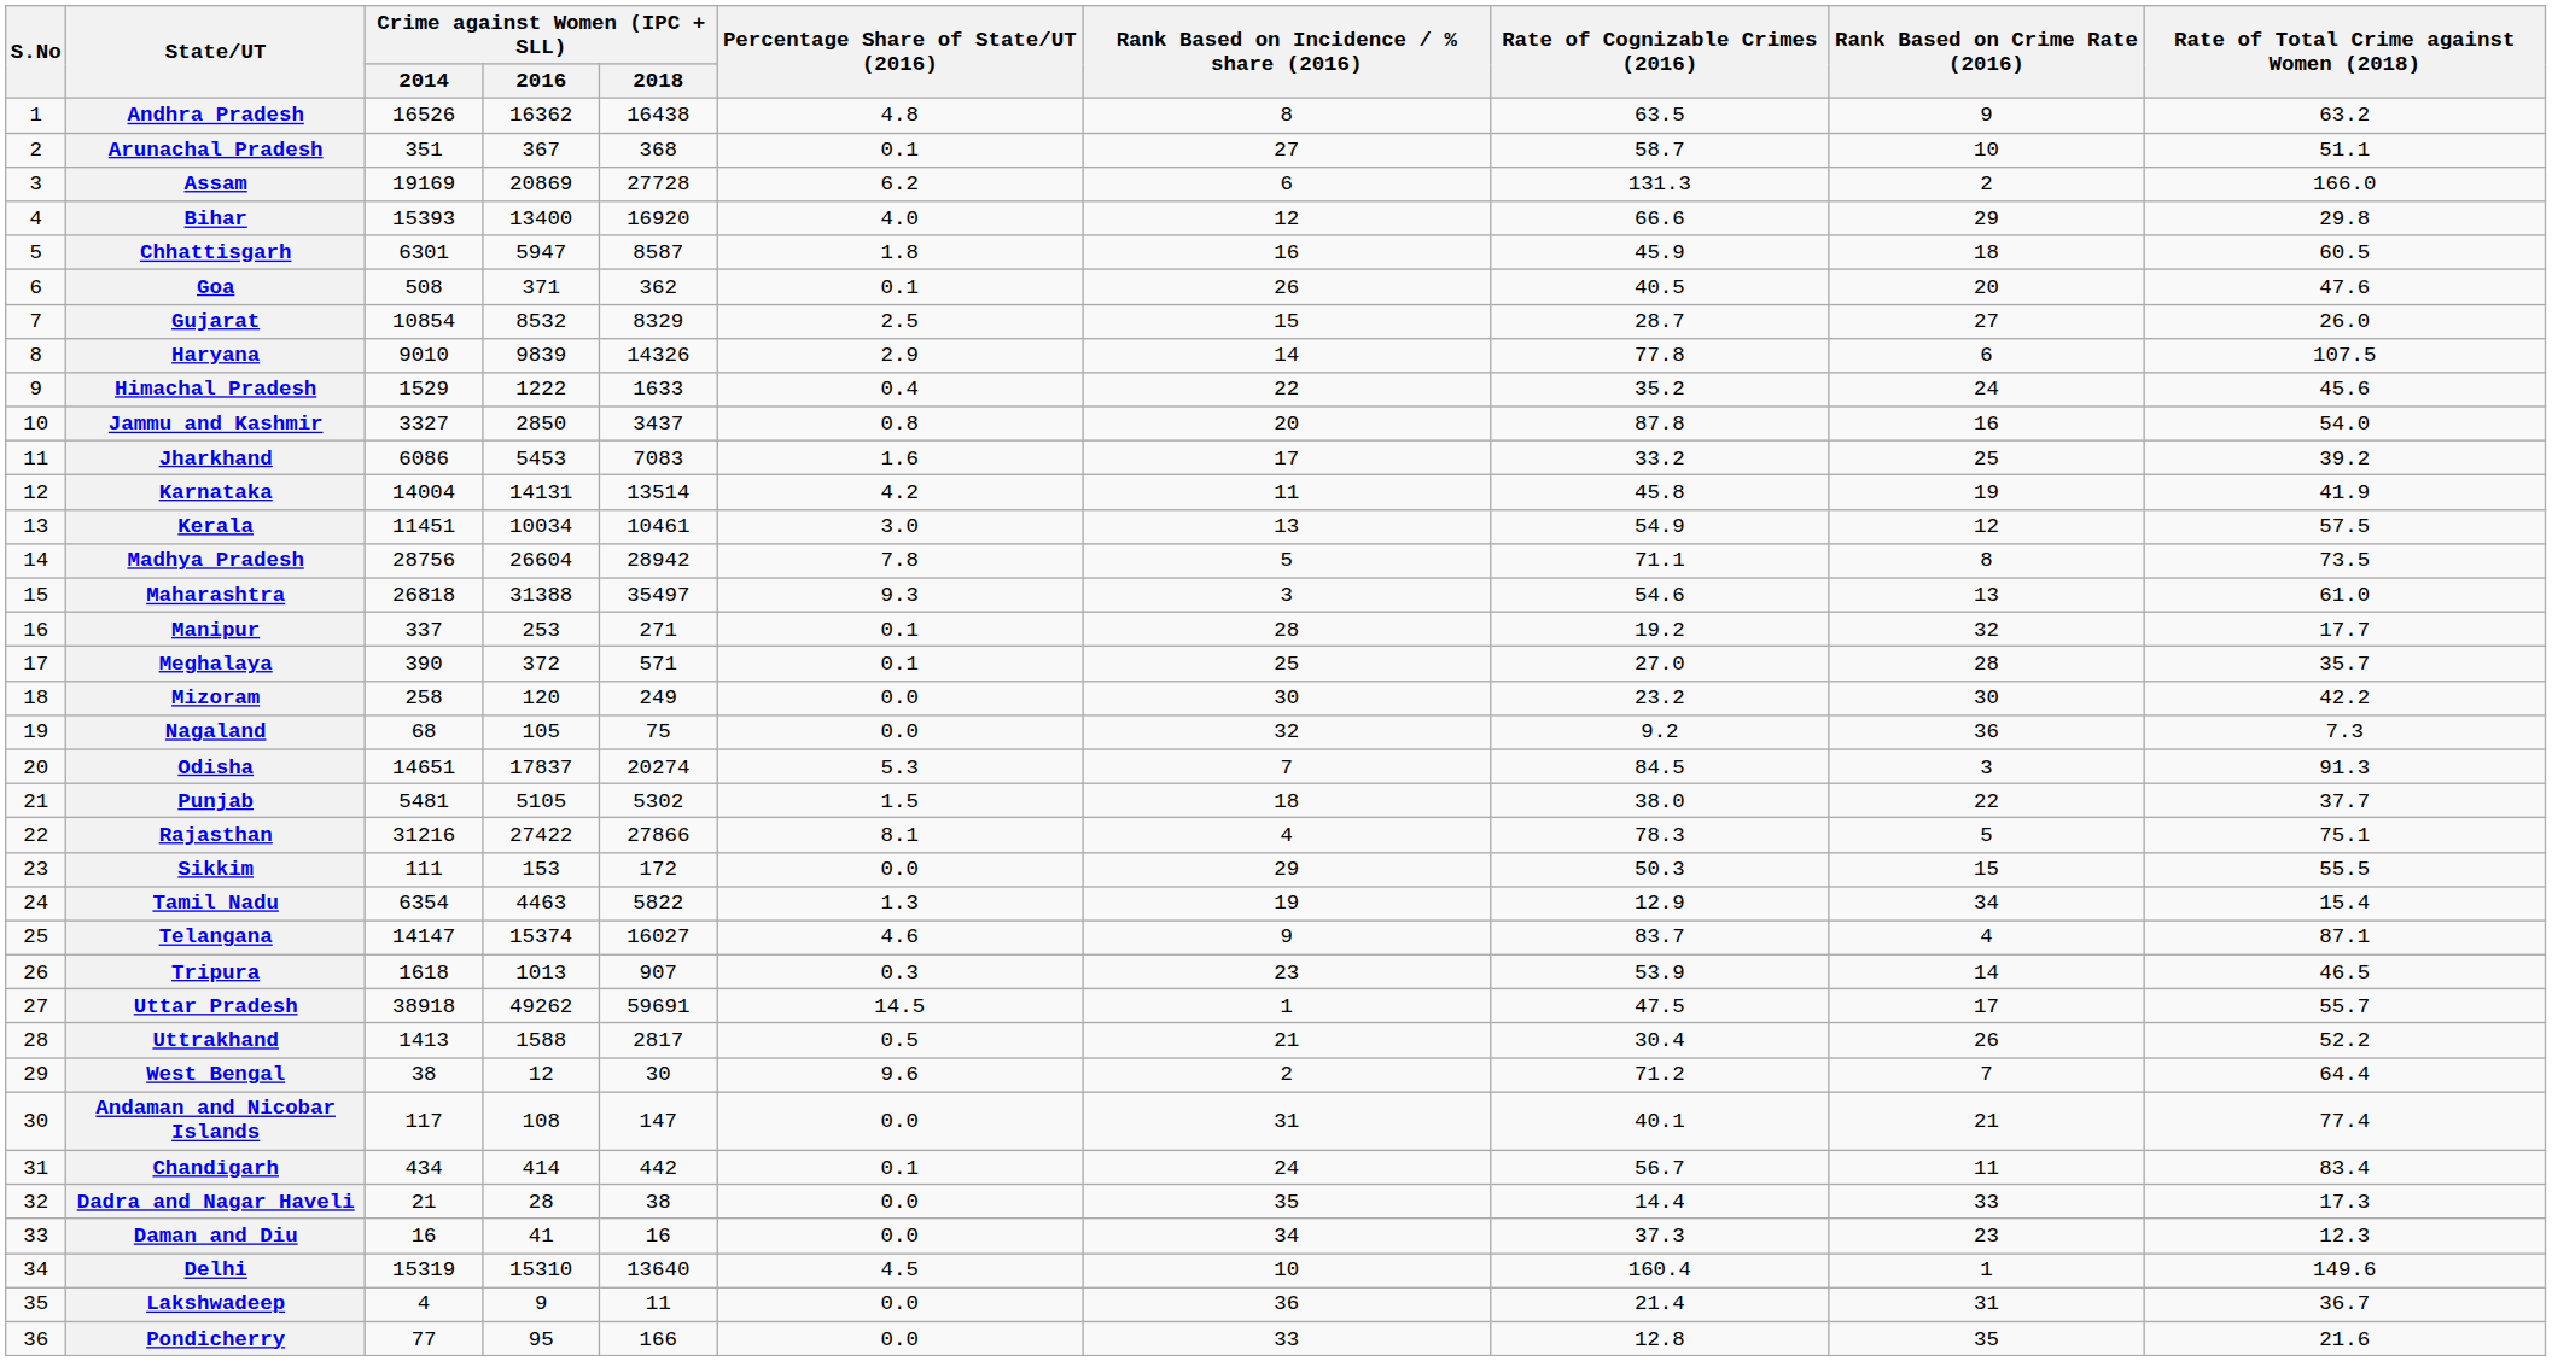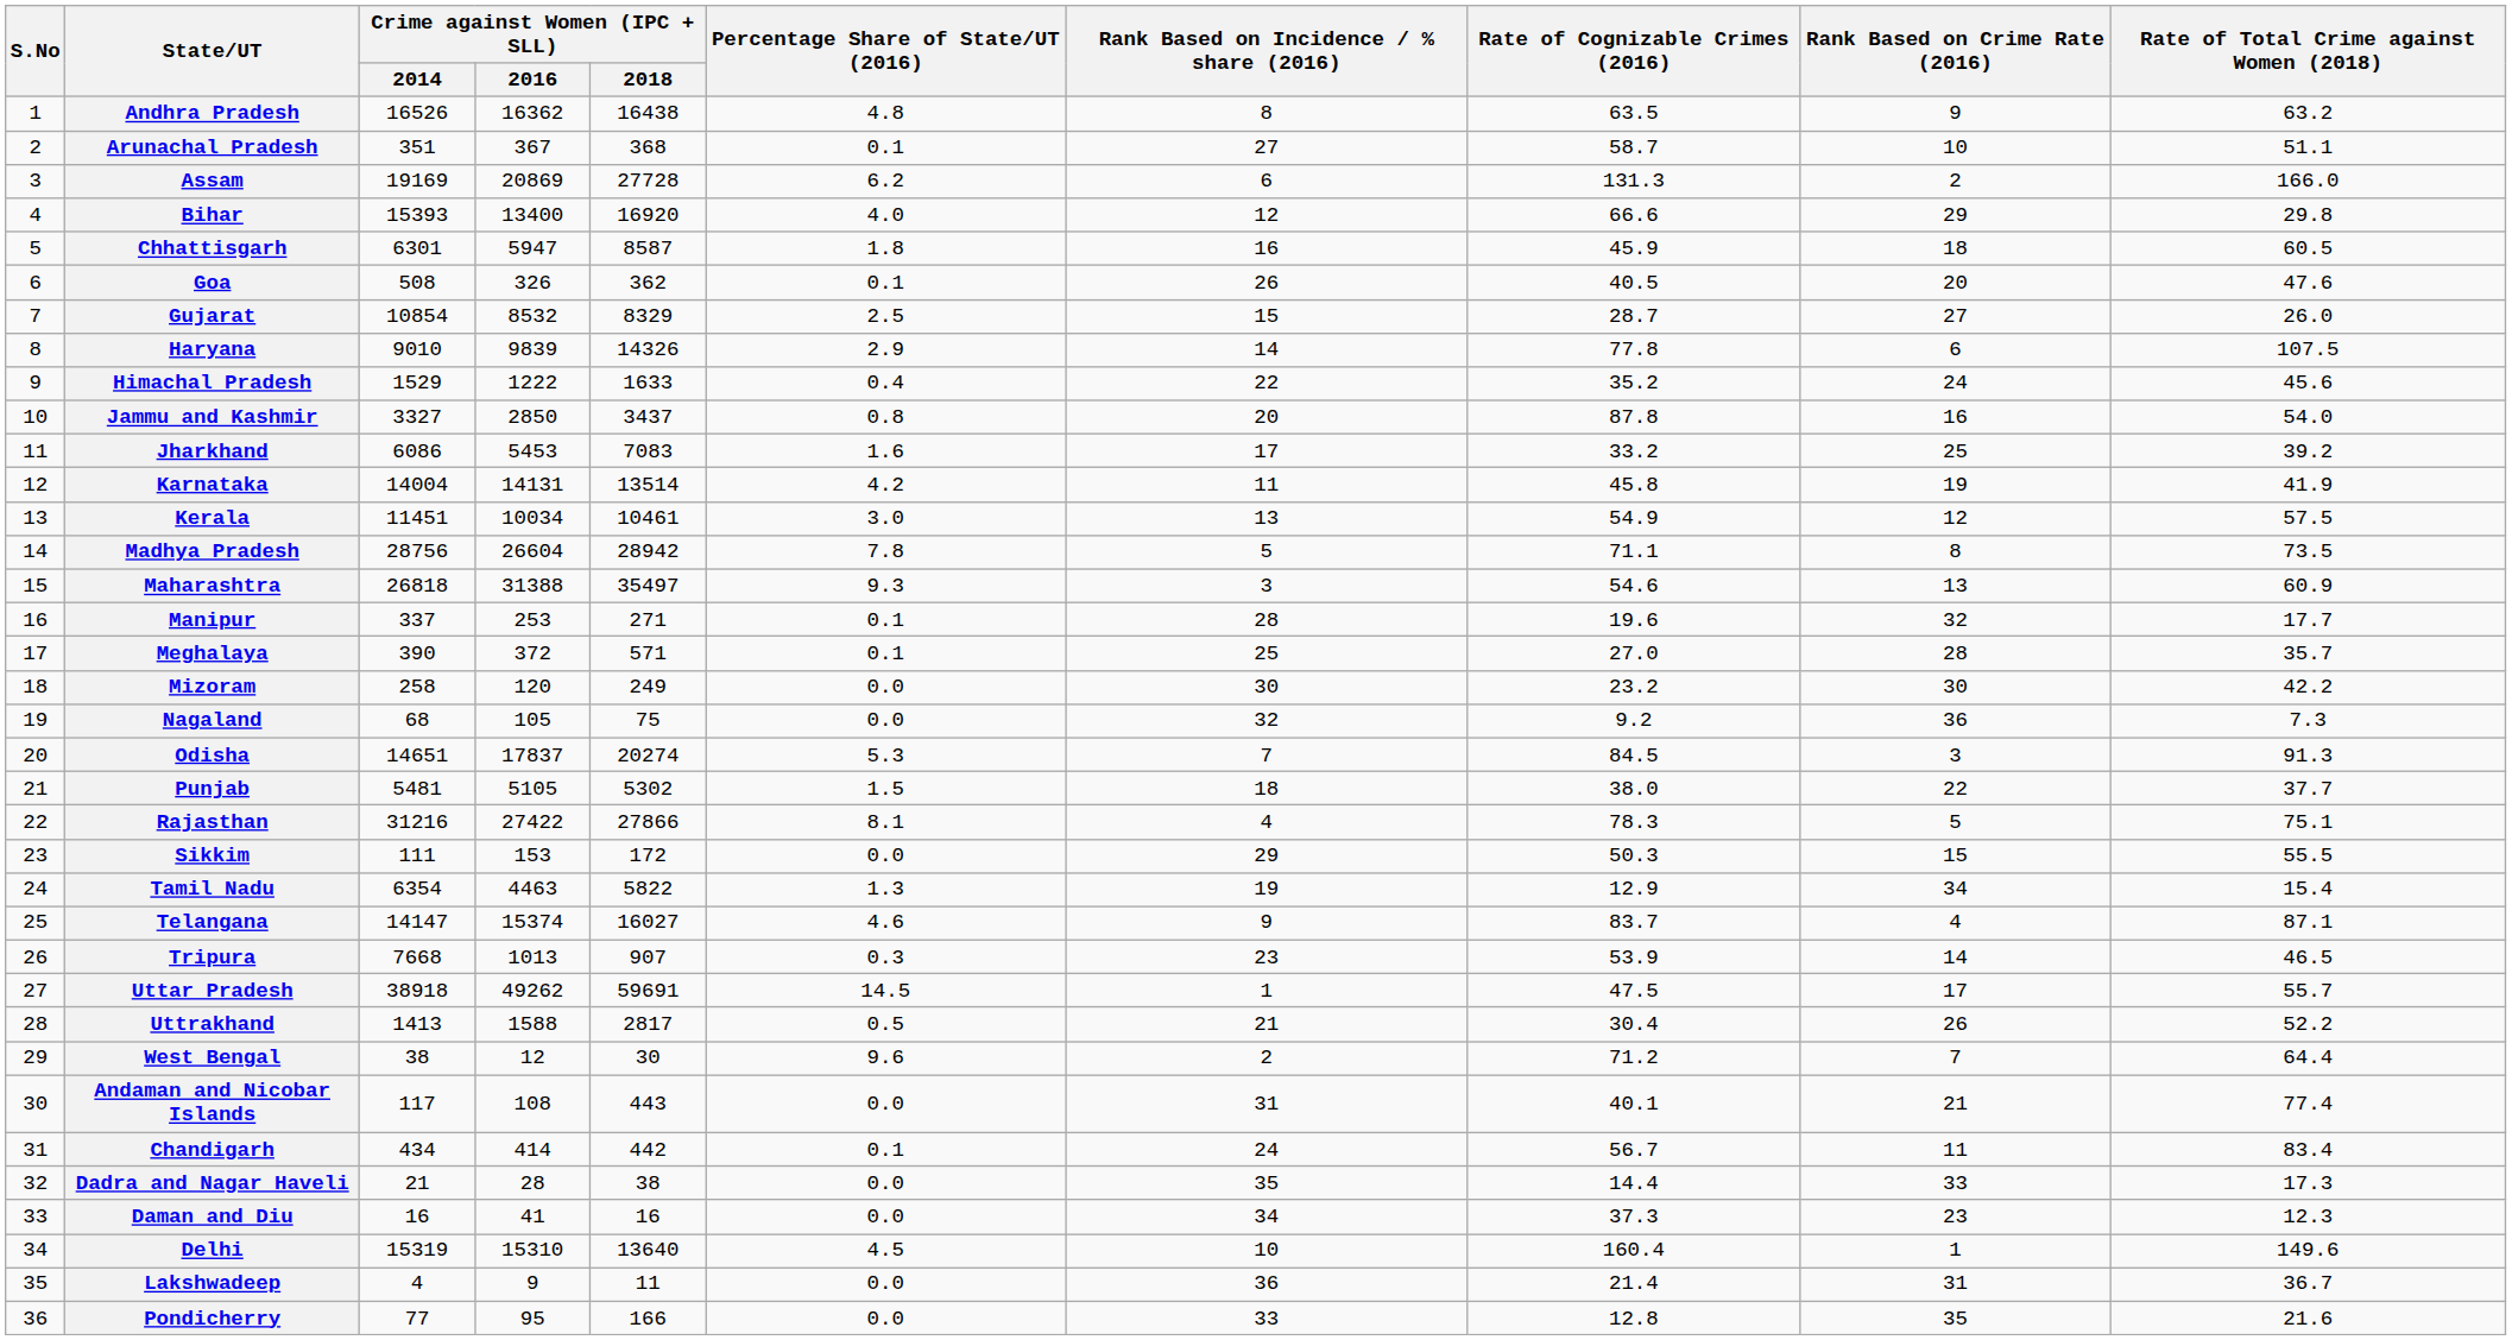Goa | Crime against Women (IPC + SLL) / 2016: 371 -> 326
Maharashtra | Rate of Total Crime against Women (2018): 61.0 -> 60.9
Manipur | Rate of Cognizable Crimes (2016): 19.2 -> 19.6
Tripura | Crime against Women (IPC + SLL) / 2014: 1618 -> 7668
Andaman and Nicobar Islands | Crime against Women (IPC + SLL) / 2018: 147 -> 443
